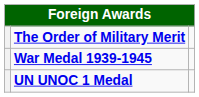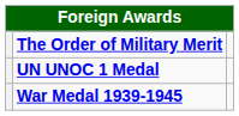rows swapped: War Medal 1939-1945 <-> UN UNOC 1 Medal
